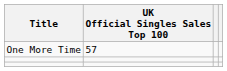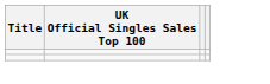- row: One More Time | 57
